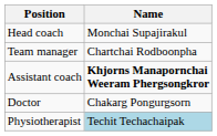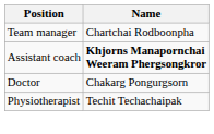- row: Head coach | Monchai Supajirakul
Physiotherapist | Name: lightblue background -> no background
